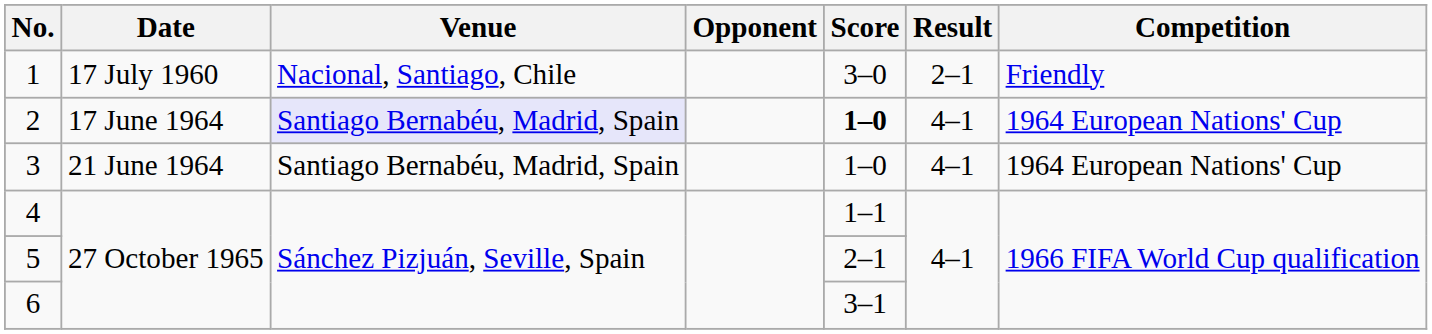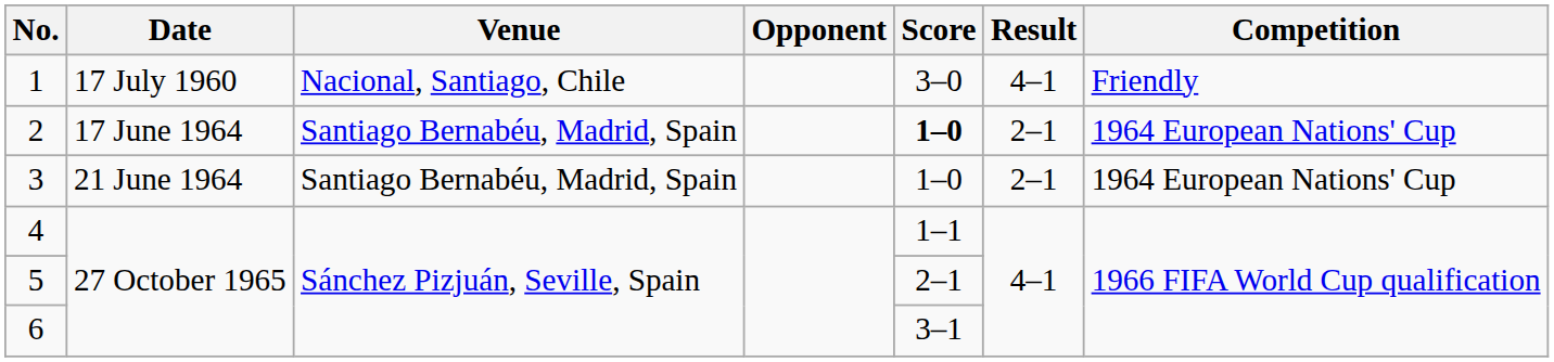1 | Result: 2–1 -> 4–1
2 | Venue: lavender background -> no background
2 | Result: 4–1 -> 2–1
3 | Result: 4–1 -> 2–1
